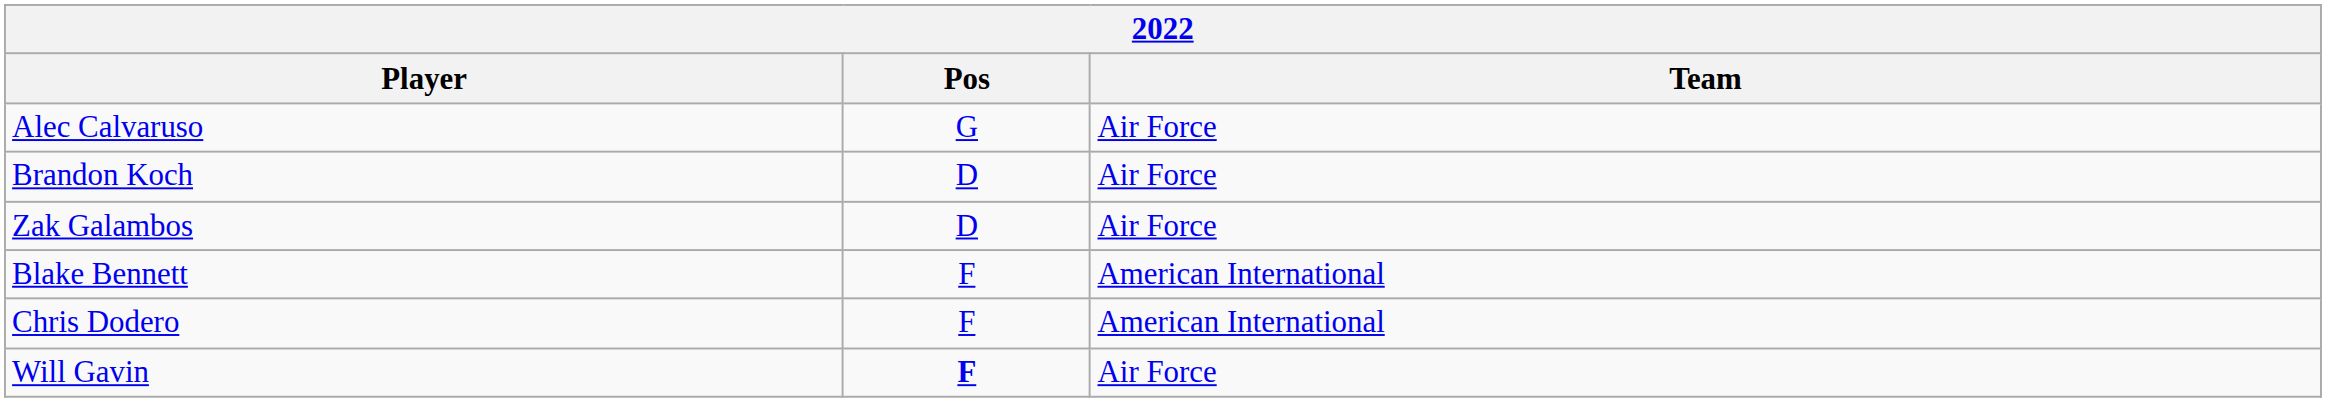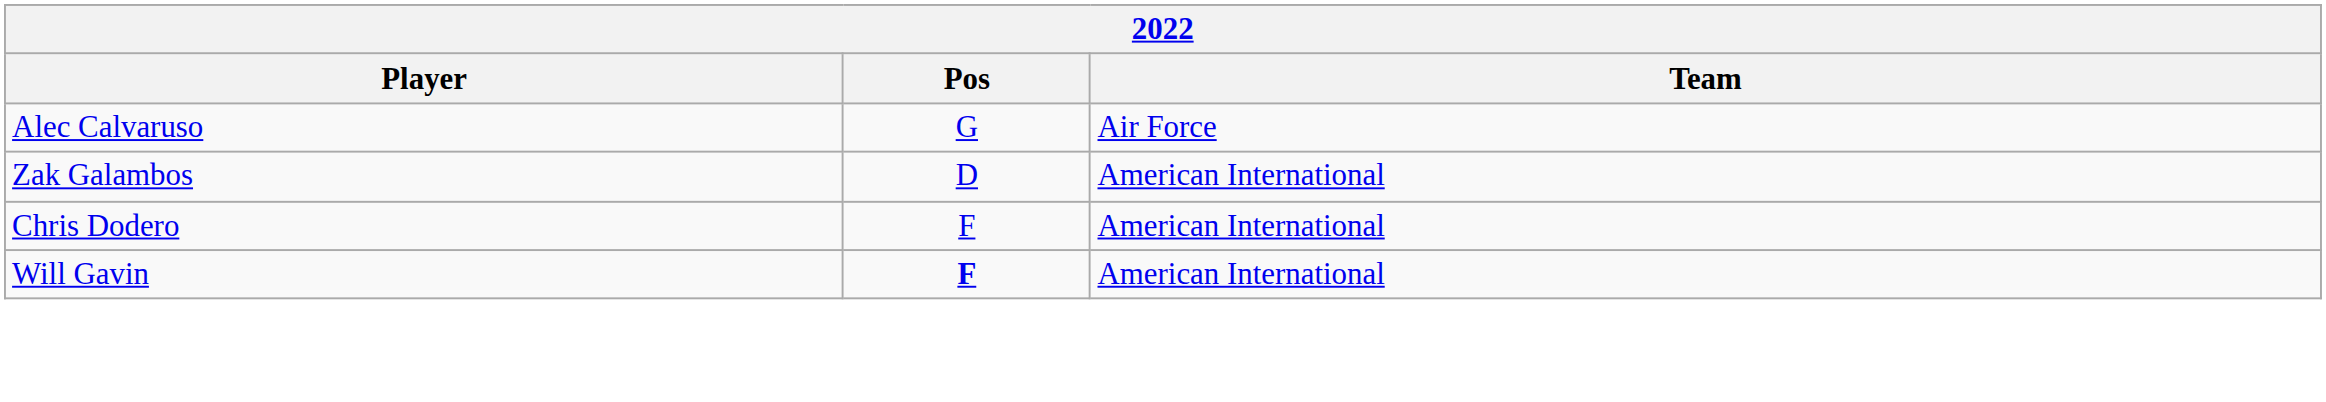- row: Brandon Koch | D | Air Force
Zak Galambos | Team: Air Force -> American International
- row: Blake Bennett | F | American International
Will Gavin | Team: Air Force -> American International
